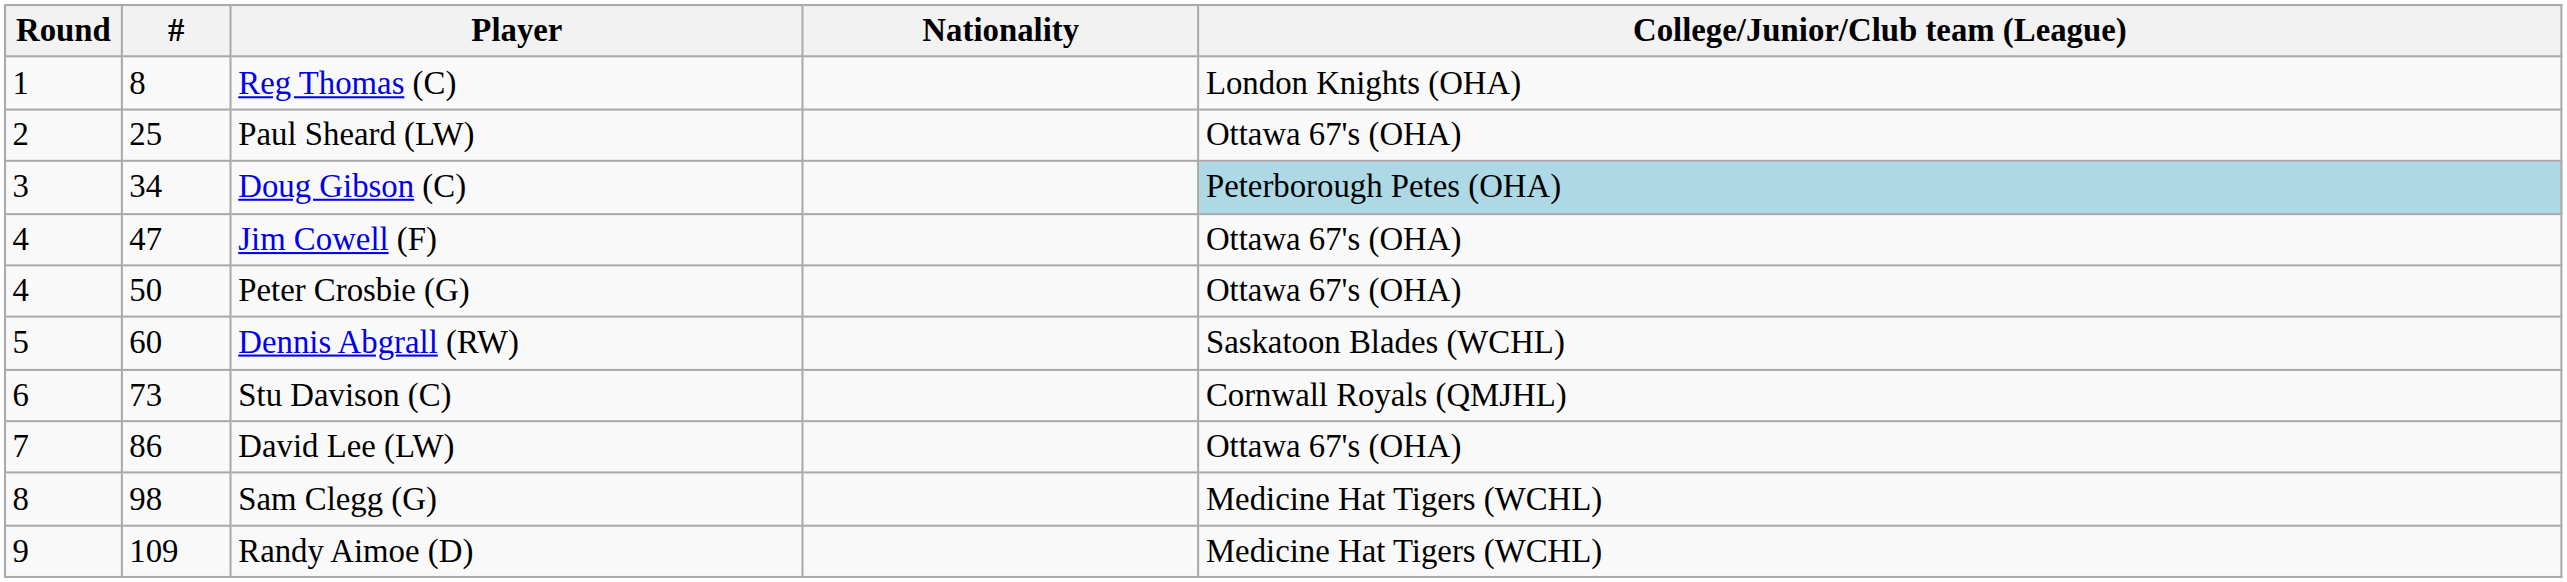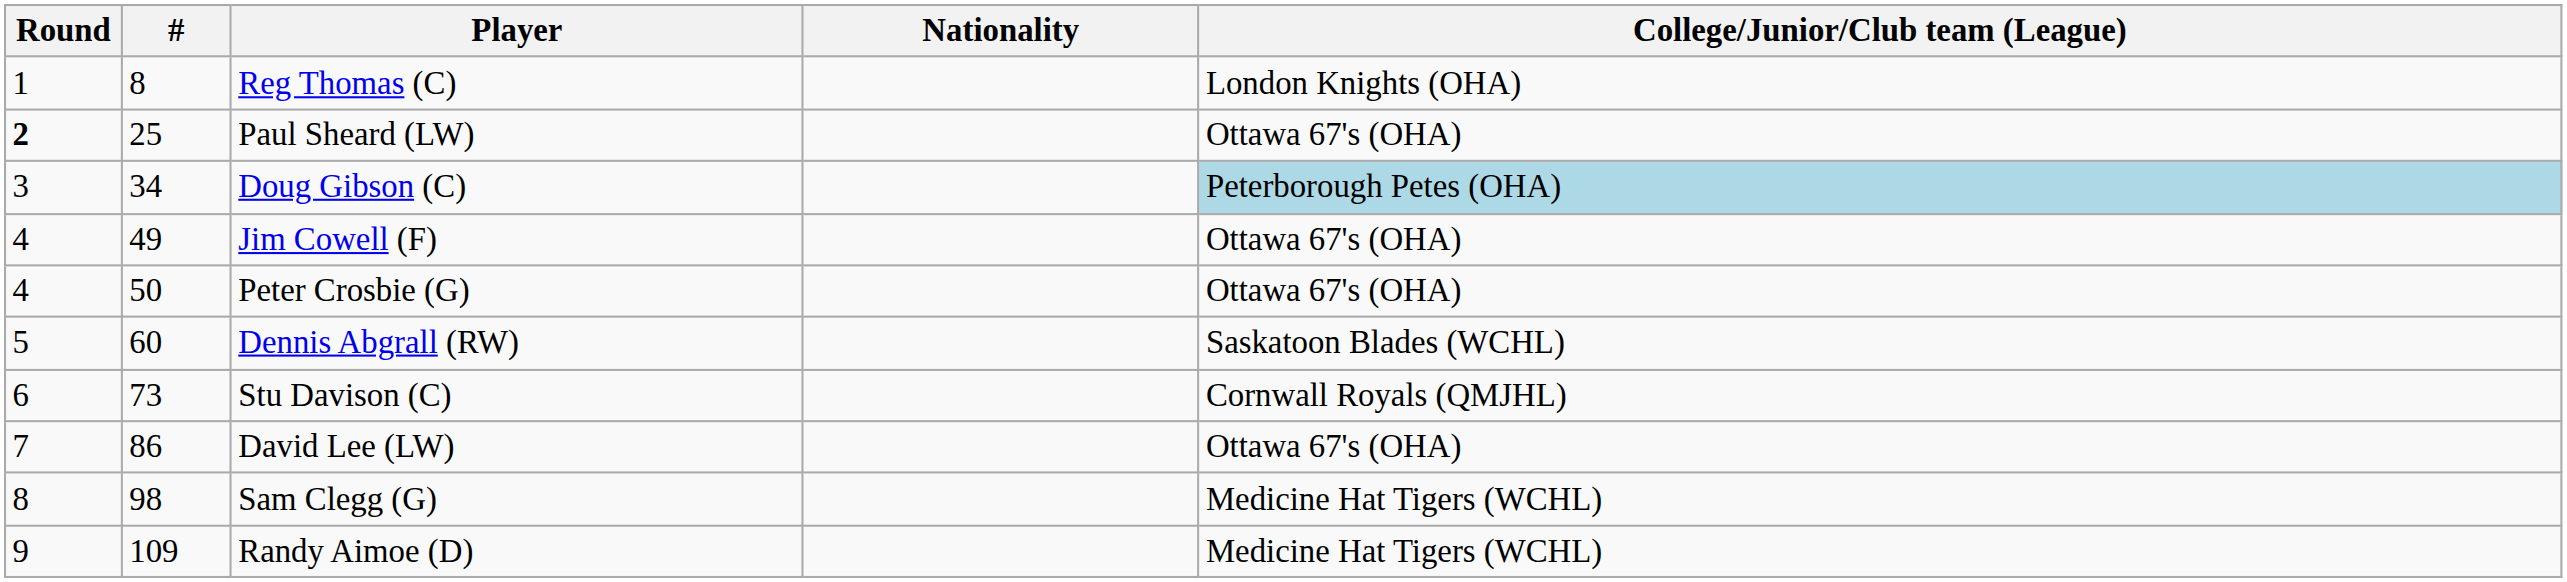Paul Sheard (LW) | Round: normal -> bold
Jim Cowell (F) | #: 47 -> 49
